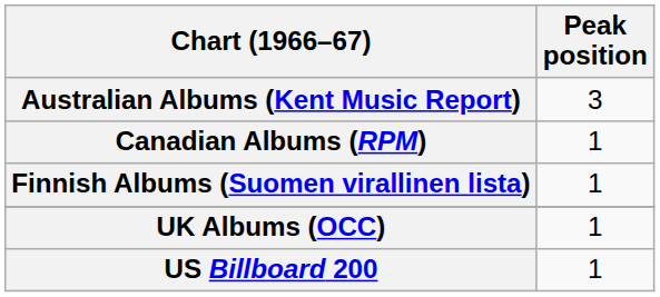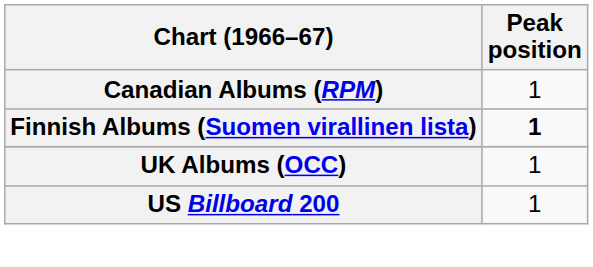- row: Australian Albums (Kent Music Report) | 3
Finnish Albums (Suomen virallinen lista) | Peak position: normal -> bold
